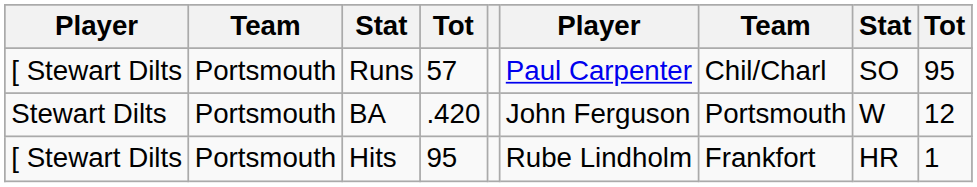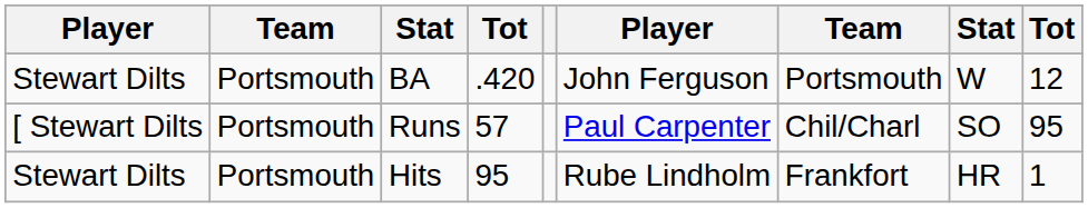rows swapped: BA <-> Runs
Hits | column 1: [ Stewart Dilts -> Stewart Dilts
